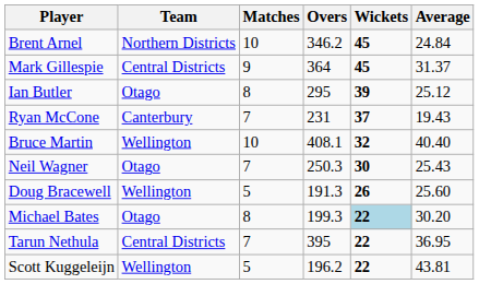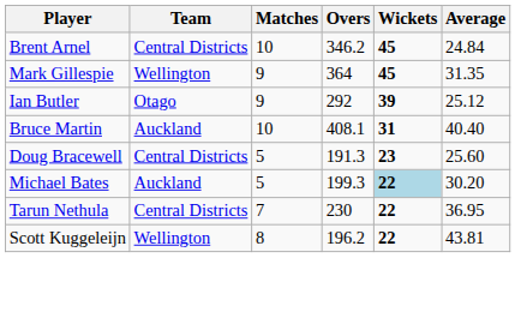Brent Arnel | Team: Northern Districts -> Central Districts
Mark Gillespie | Team: Central Districts -> Wellington
Mark Gillespie | Average: 31.37 -> 31.35
Ian Butler | Matches: 8 -> 9
Ian Butler | Overs: 295 -> 292
- row: Ryan McCone | Canterbury | 7 | 231 | 37 | 19.43
Bruce Martin | Team: Wellington -> Auckland
Bruce Martin | Wickets: 32 -> 31
- row: Neil Wagner | Otago | 7 | 250.3 | 30 | 25.43
Doug Bracewell | Team: Wellington -> Central Districts
Doug Bracewell | Wickets: 26 -> 23
Michael Bates | Team: Otago -> Auckland
Michael Bates | Matches: 8 -> 5
Tarun Nethula | Overs: 395 -> 230
Scott Kuggeleijn | Matches: 5 -> 8
